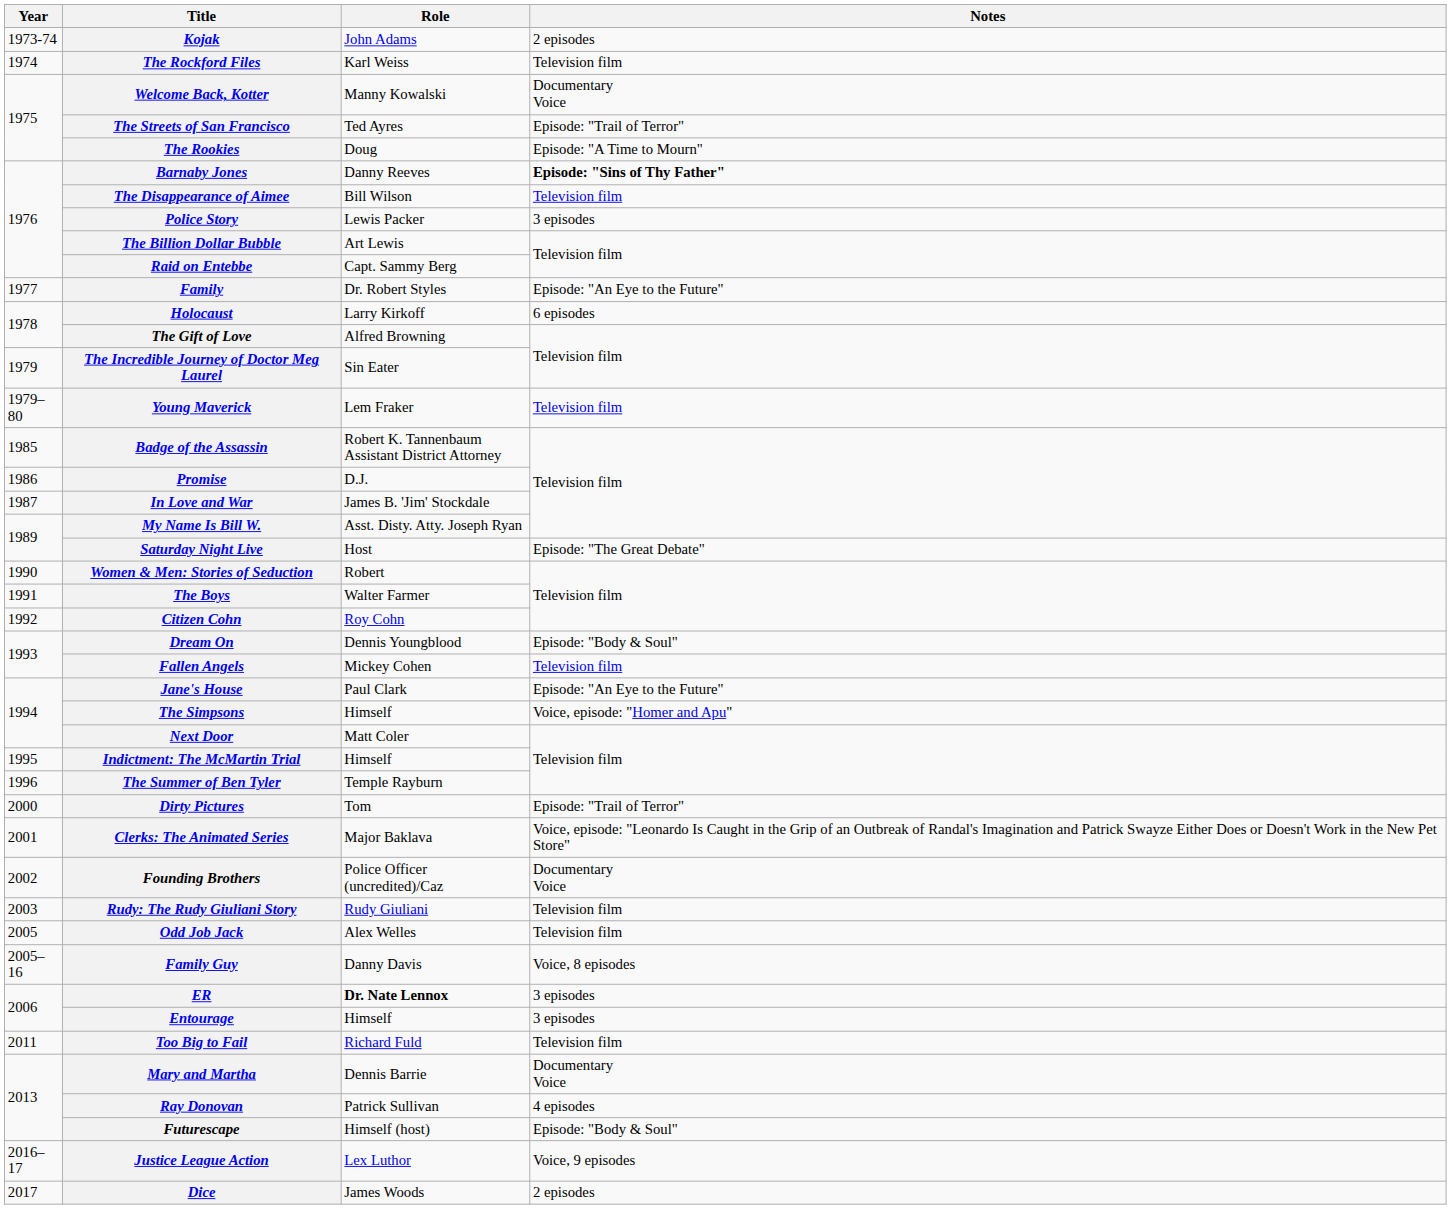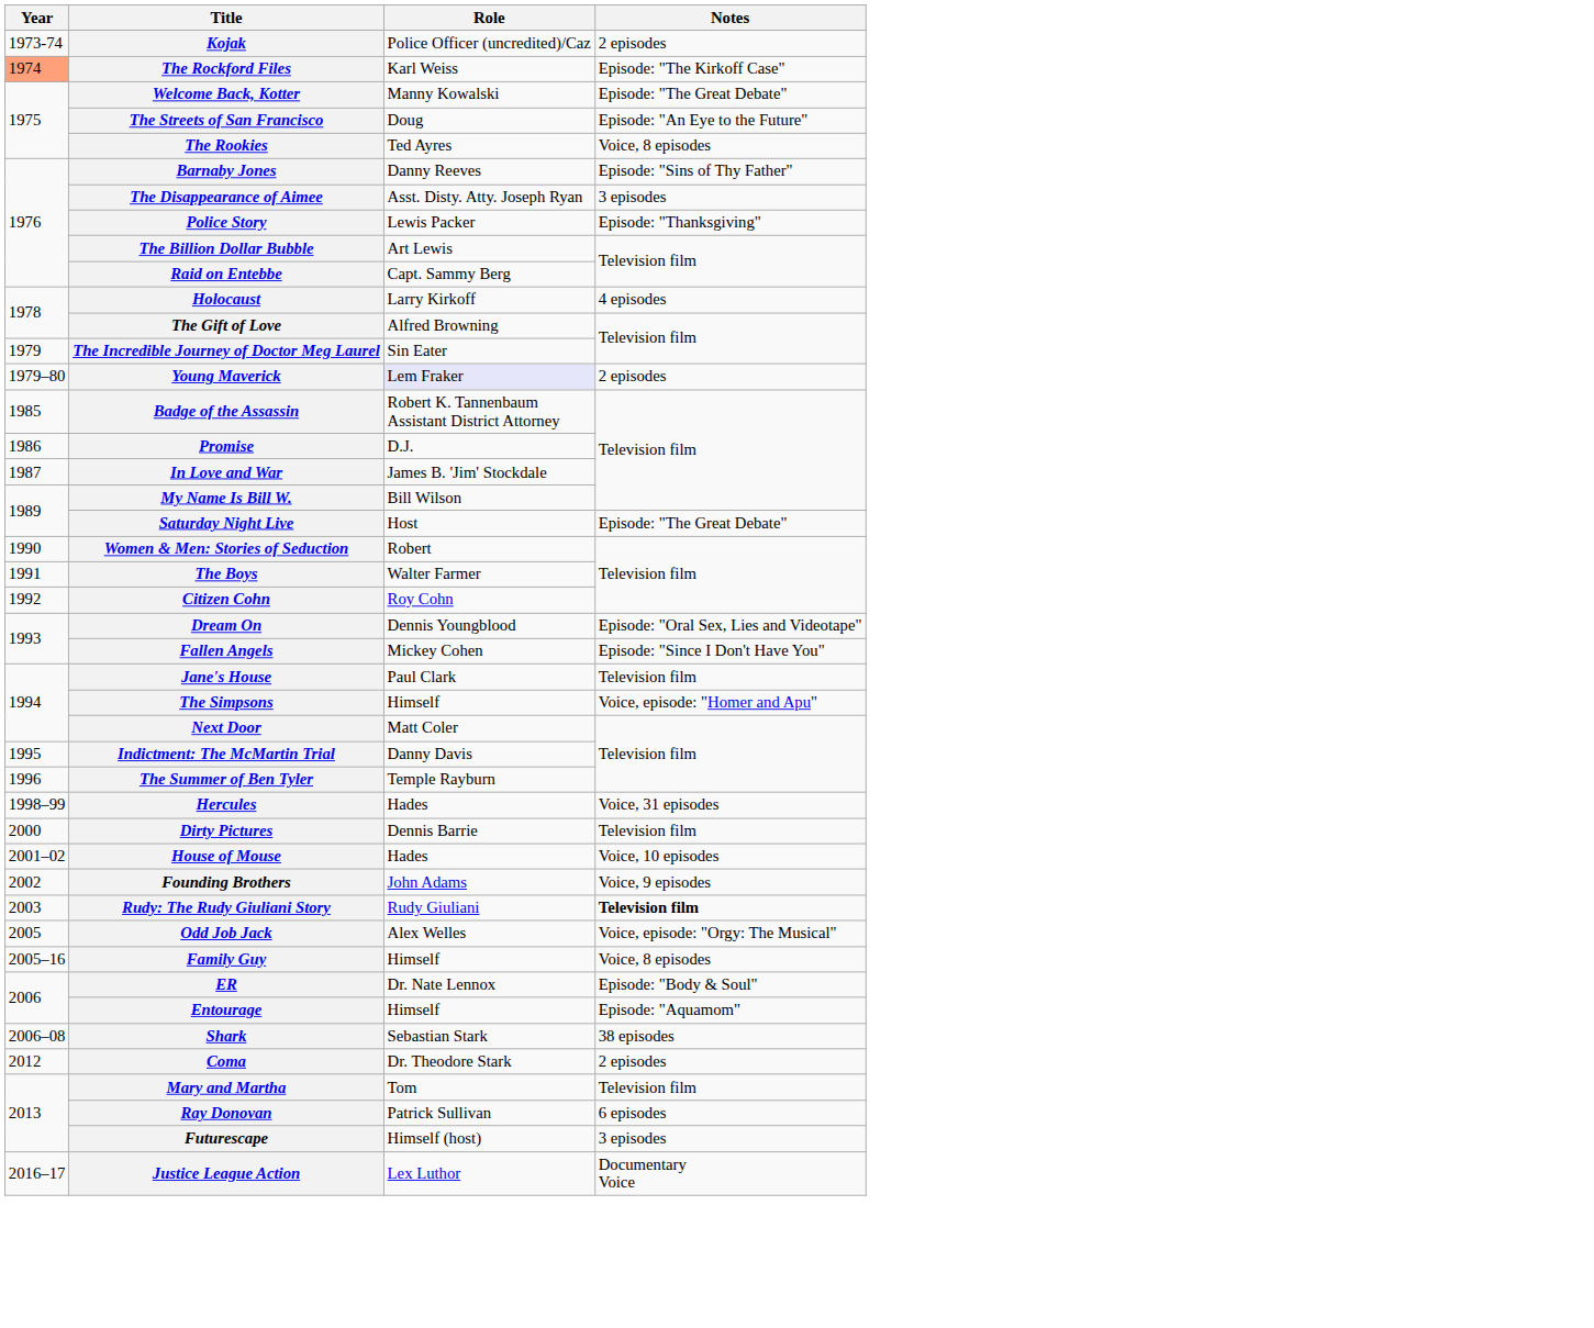Kojak | Role: John Adams -> Police Officer (uncredited)/Caz
The Rockford Files | Year: no background -> lightsalmon background
The Rockford Files | Notes: Television film -> Episode: "The Kirkoff Case"
Welcome Back, Kotter | Notes: Documentary Voice -> Episode: "The Great Debate"
The Streets of San Francisco | Role: Ted Ayres -> Doug
The Streets of San Francisco | Notes: Episode: "Trail of Terror" -> Episode: "An Eye to the Future"
The Rookies | Role: Doug -> Ted Ayres
The Rookies | Notes: Episode: "A Time to Mourn" -> Voice, 8 episodes
Barnaby Jones | Notes: bold -> normal
The Disappearance of Aimee | Role: Bill Wilson -> Asst. Disty. Atty. Joseph Ryan
The Disappearance of Aimee | Notes: Television film -> 3 episodes
Police Story | Notes: 3 episodes -> Episode: "Thanksgiving"
- row: 1977 | Family | Dr. Robert Styles | Episode: "An Eye to the Future"
Holocaust | Notes: 6 episodes -> 4 episodes
Young Maverick | Role: no background -> lavender background
Young Maverick | Notes: Television film -> 2 episodes
My Name Is Bill W. | Role: Asst. Disty. Atty. Joseph Ryan -> Bill Wilson
Dream On | Notes: Episode: "Body & Soul" -> Episode: "Oral Sex, Lies and Videotape"
Fallen Angels | Notes: Television film -> Episode: "Since I Don't Have You"
Jane's House | Notes: Episode: "An Eye to the Future" -> Television film
Indictment: The McMartin Trial | Role: Himself -> Danny Davis
+ row: 1998–99 | Hercules | Hades | Voice, 31 episodes
Dirty Pictures | Role: Tom -> Dennis Barrie
Dirty Pictures | Notes: Episode: "Trail of Terror" -> Television film
- row: 2001 | Clerks: The Animated Series | Major Baklava | Voice, episode: "Leonardo Is Caught in the Grip of an Outbreak of Randal's Imagination and Patrick Swayze Either Does or Doesn't Work in the New Pet Store"
+ row: 2001–02 | House of Mouse | Hades | Voice, 10 episodes
Founding Brothers | Role: Police Officer (uncredited)/Caz -> John Adams
Founding Brothers | Notes: Documentary Voice -> Voice, 9 episodes
Rudy: The Rudy Giuliani Story | Notes: normal -> bold
Odd Job Jack | Notes: Television film -> Voice, episode: "Orgy: The Musical"
Family Guy | Role: Danny Davis -> Himself
ER | Role: bold -> normal
ER | Notes: 3 episodes -> Episode: "Body & Soul"
Entourage | Notes: 3 episodes -> Episode: "Aquamom"
+ row: 2006–08 | Shark | Sebastian Stark | 38 episodes
- row: 2011 | Too Big to Fail | Richard Fuld | Television film
+ row: 2012 | Coma | Dr. Theodore Stark | 2 episodes
Mary and Martha | Role: Dennis Barrie -> Tom
Mary and Martha | Notes: Documentary Voice -> Television film
Ray Donovan | Notes: 4 episodes -> 6 episodes
Futurescape | Notes: Episode: "Body & Soul" -> 3 episodes
Justice League Action | Notes: Voice, 9 episodes -> Documentary Voice
- row: 2017 | Dice | James Woods | 2 episodes
